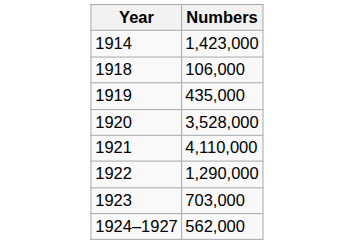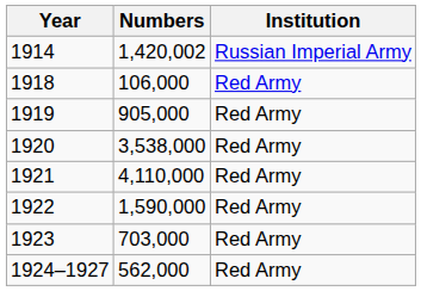+ column: Institution | Russian Imperial Army | Red Army | Red Army | Red Army | Red Army | Red Army | Red Army | Red Army
1914 | Numbers: 1,423,000 -> 1,420,002
1919 | Numbers: 435,000 -> 905,000
1920 | Numbers: 3,528,000 -> 3,538,000
1922 | Numbers: 1,290,000 -> 1,590,000
